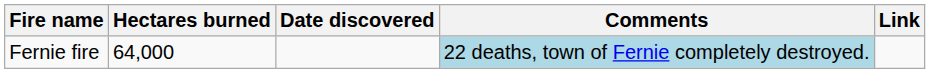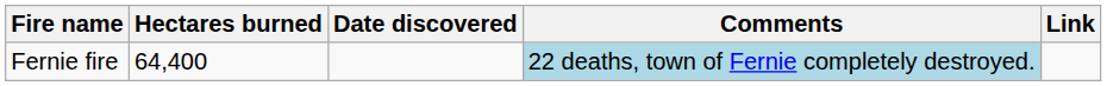Fernie fire | Hectares burned: 64,000 -> 64,400
